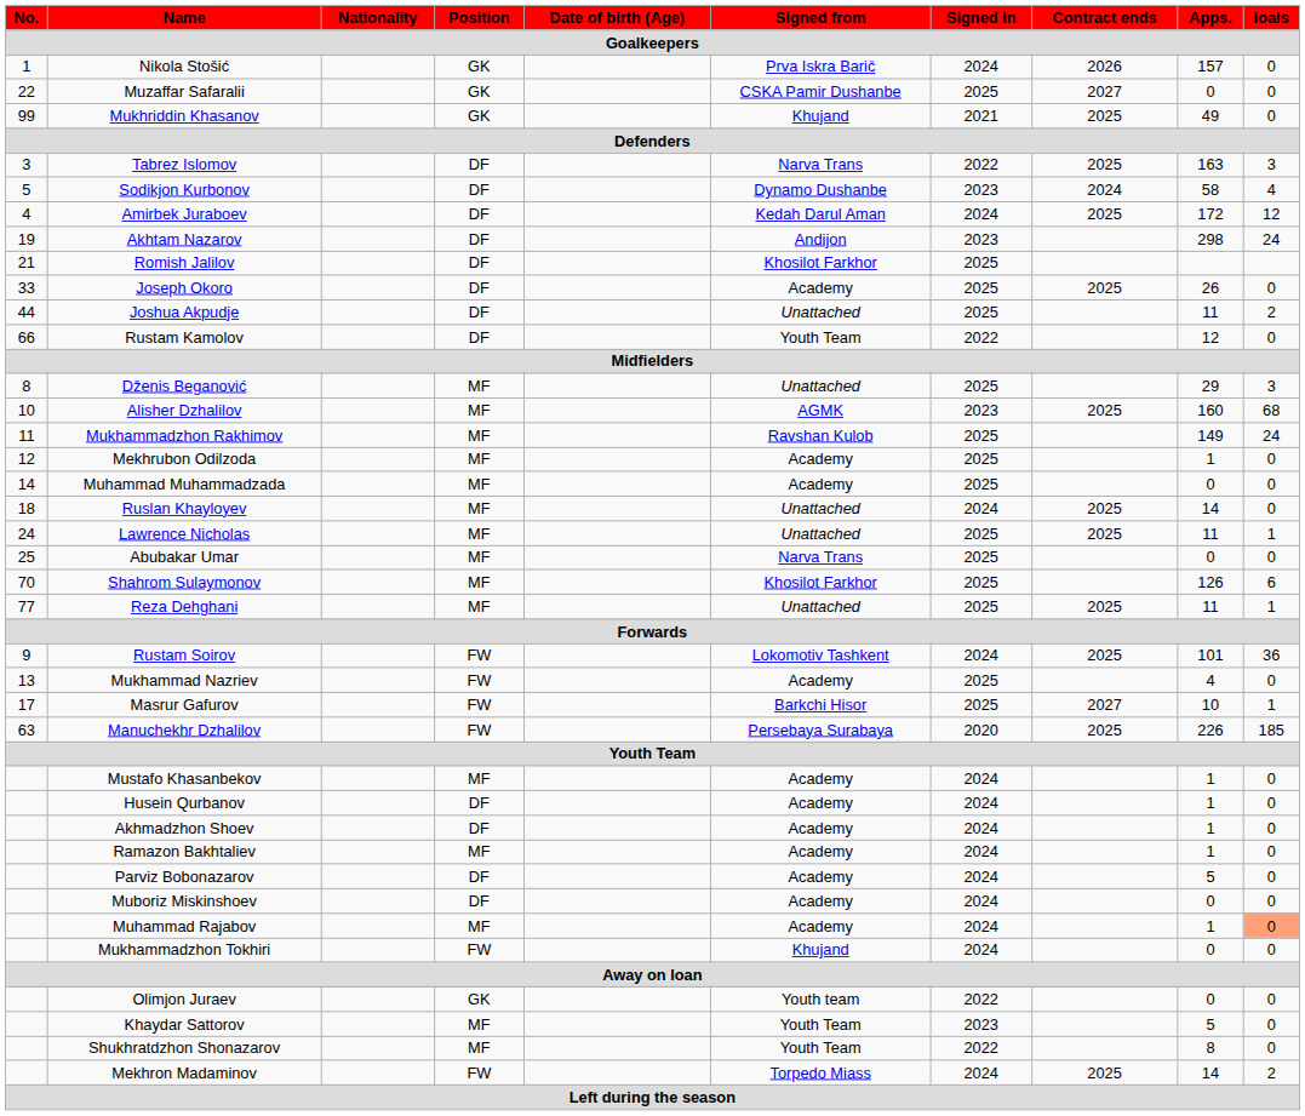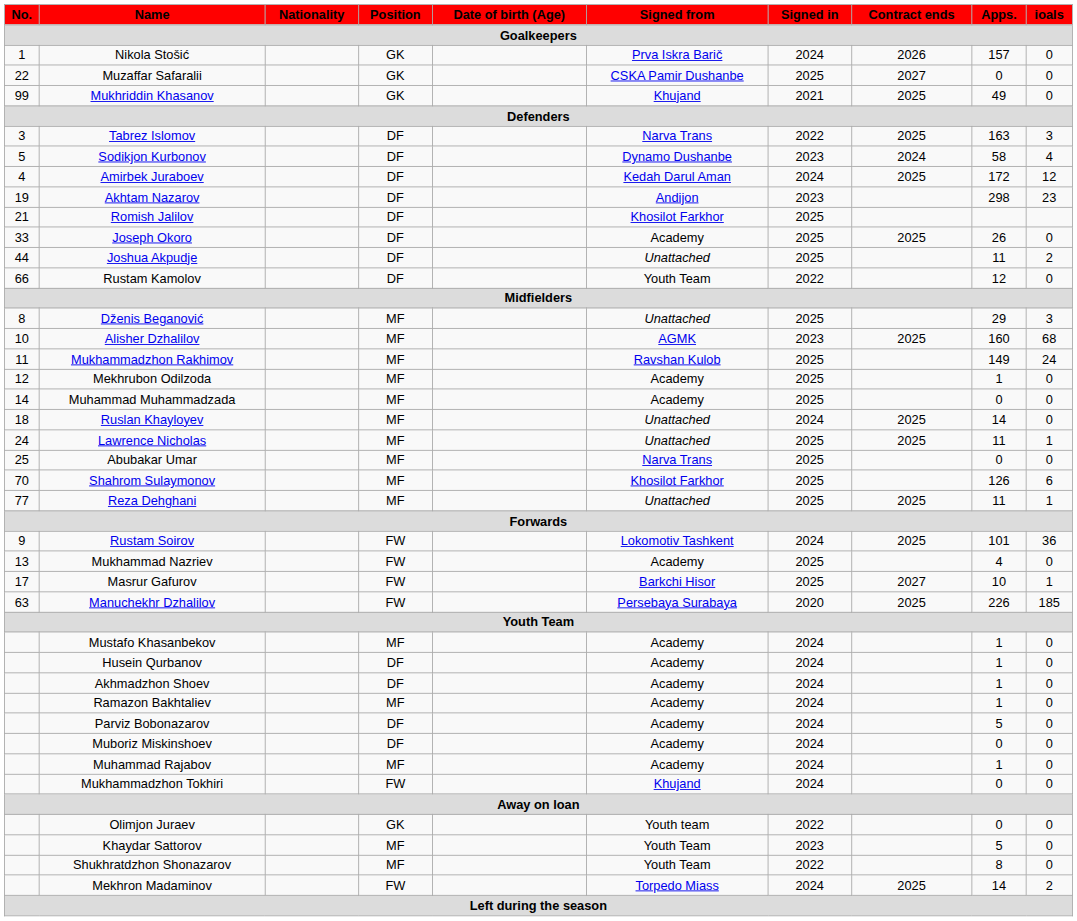Akhtam Nazarov | ioals: 24 -> 23
Muhammad Rajabov | ioals: lightsalmon background -> no background
